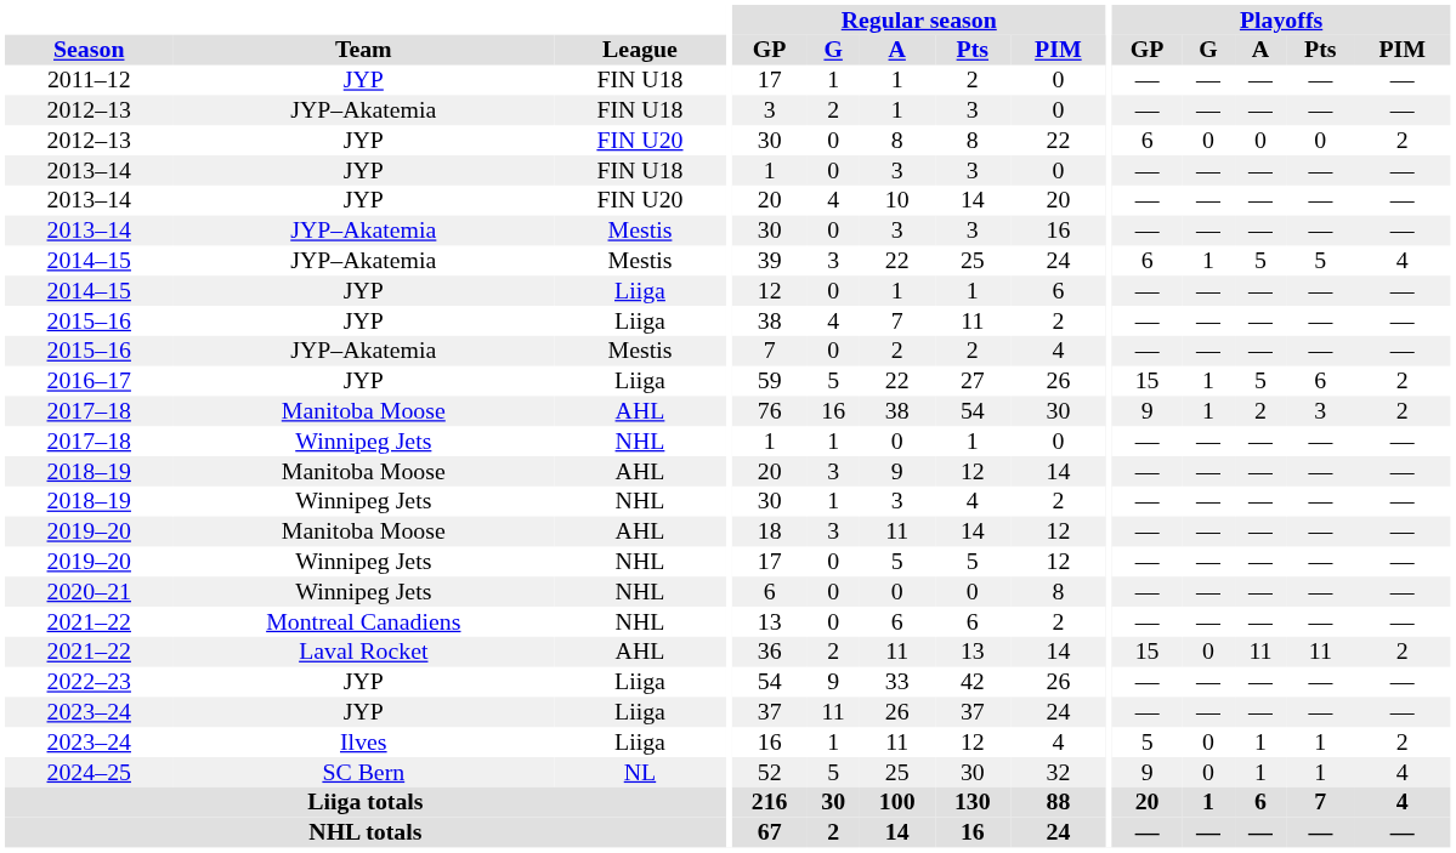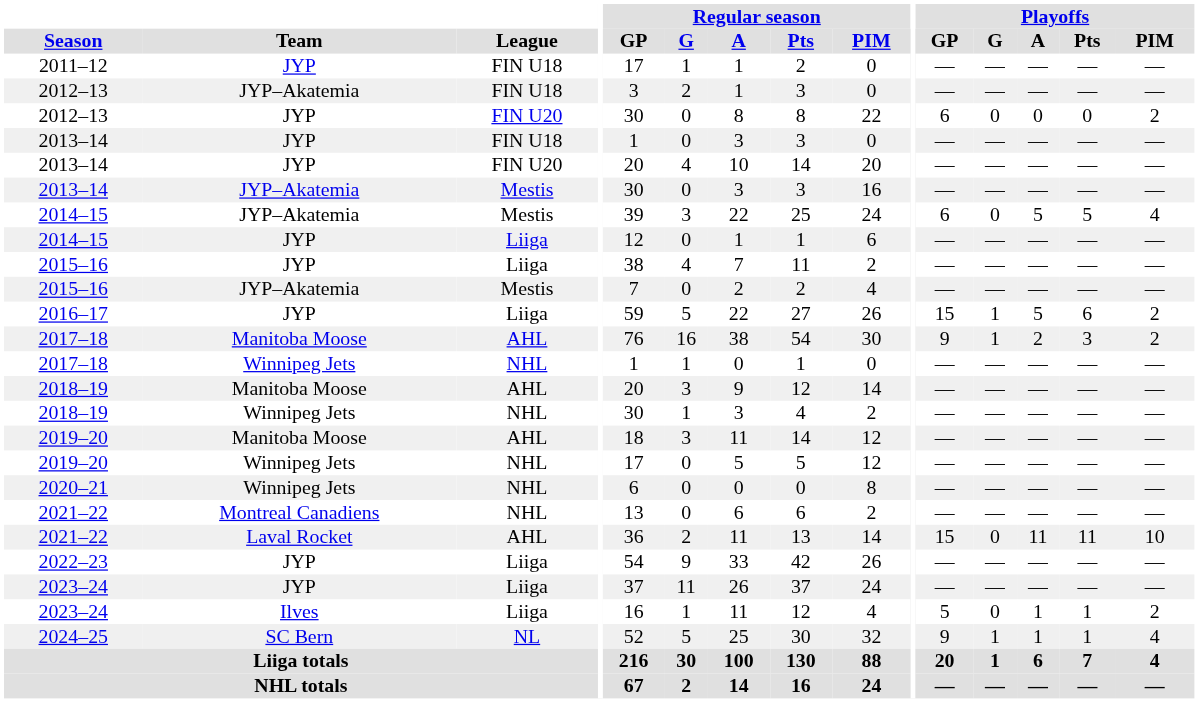2014–15 / Mestis | Playoffs / G: 1 -> 0
2021–22 / AHL | Playoffs / PIM: 2 -> 10
2024–25 | Playoffs / G: 0 -> 1
